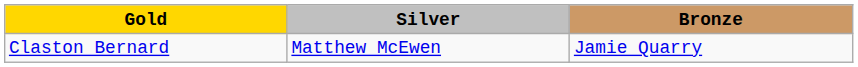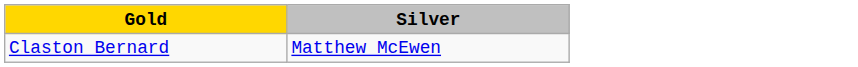- column: Bronze | Jamie Quarry
